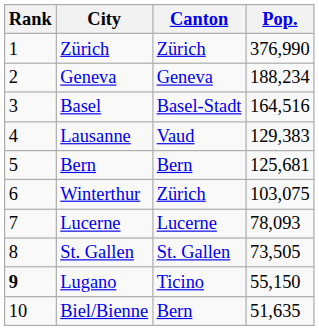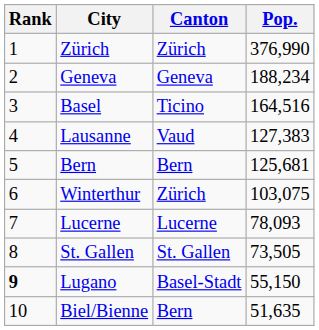Basel | Canton: Basel-Stadt -> Ticino
Lausanne | Pop.: 129,383 -> 127,383
Lugano | Canton: Ticino -> Basel-Stadt
